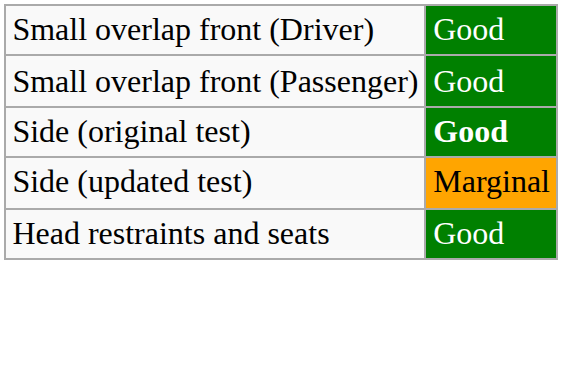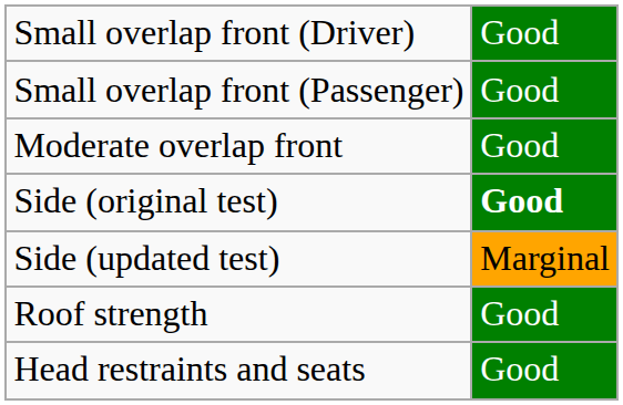+ row: Moderate overlap front | Good
+ row: Roof strength | Good
